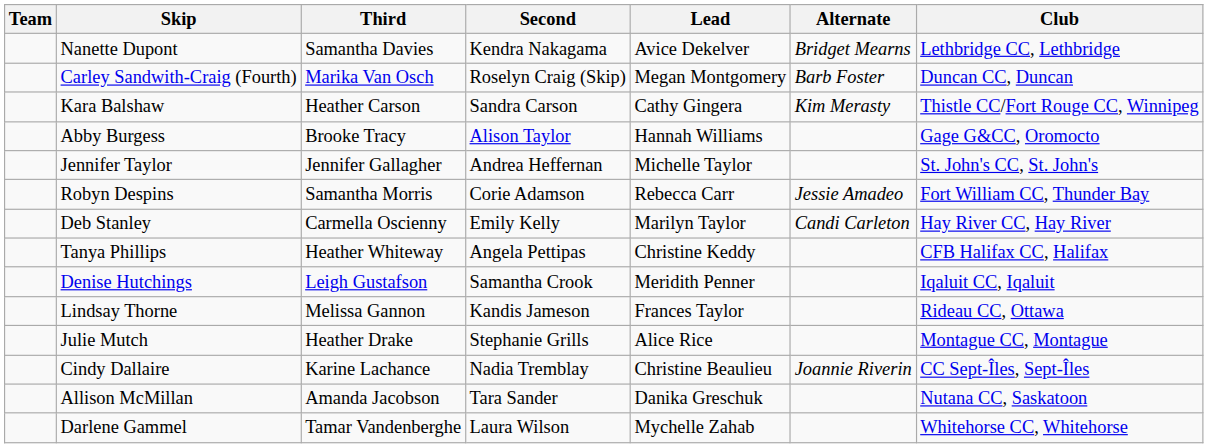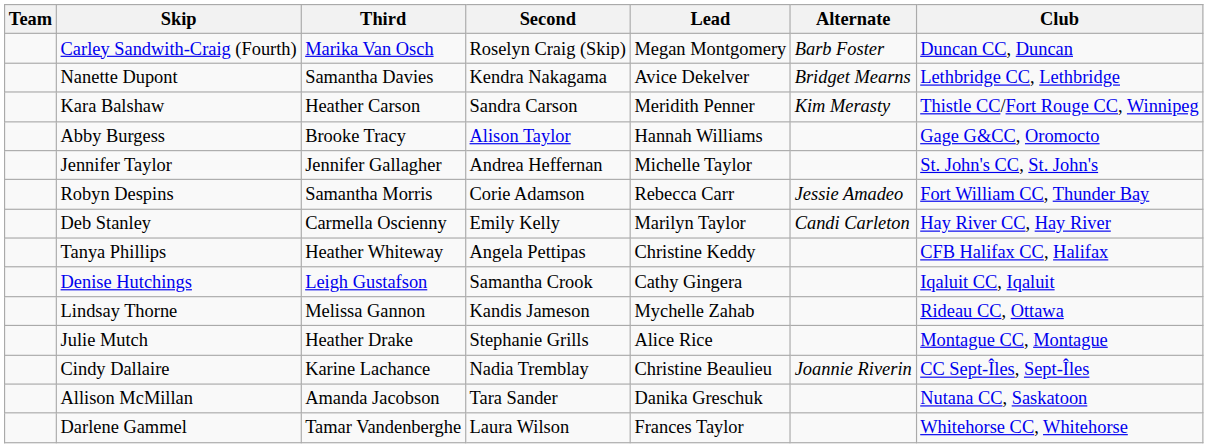rows swapped: Nanette Dupont <-> Carley Sandwith-Craig (Fourth)
Kara Balshaw | Lead: Cathy Gingera -> Meridith Penner
Denise Hutchings | Lead: Meridith Penner -> Cathy Gingera
Lindsay Thorne | Lead: Frances Taylor -> Mychelle Zahab
Darlene Gammel | Lead: Mychelle Zahab -> Frances Taylor
